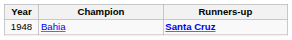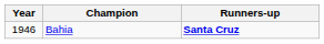Bahia | Year: 1948 -> 1946
